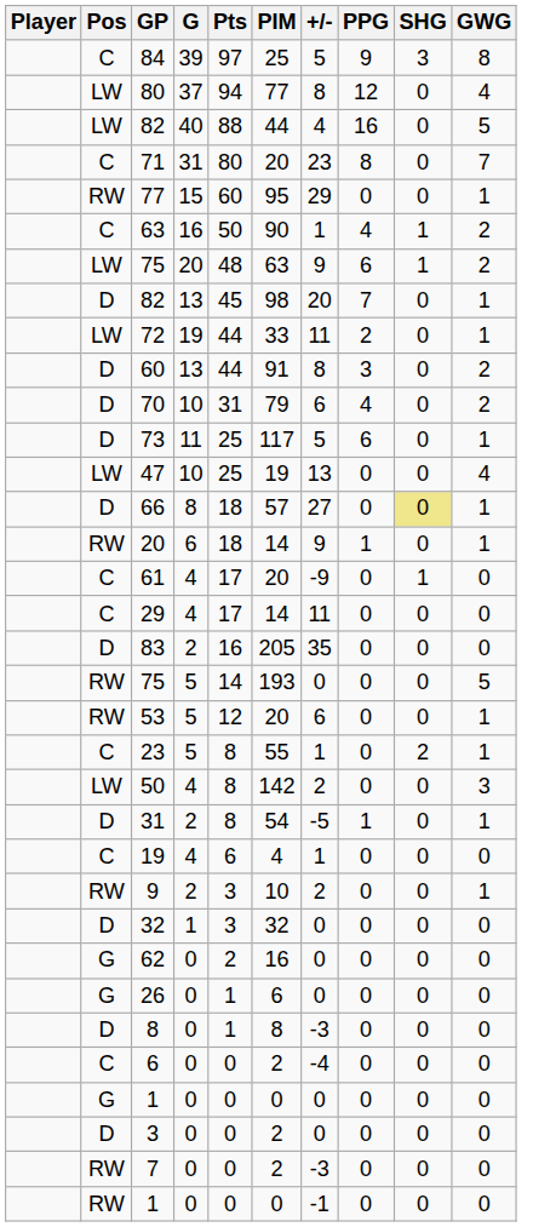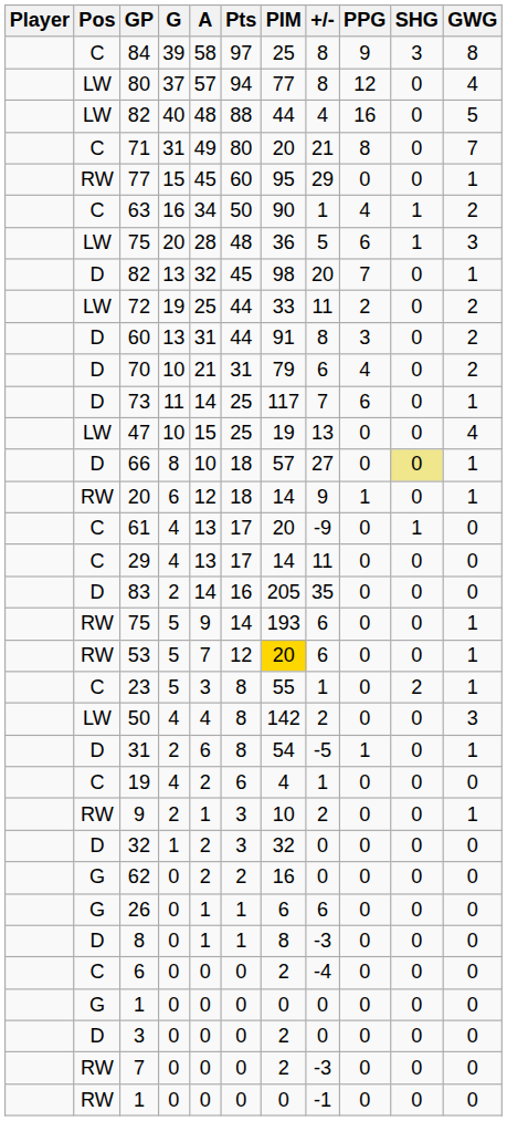+ column: A | 58 | 57 | 48 | 49 | 45 | 34 | 28 | 32 | 25 | 31 | 21 | 14 | 15 | 10 | 12 | 13 | 13 | 14 | 9 | 7 | 3 | 4 | 6 | 2 | 1 | 2 | 2 | 1 | 1 | 0 | 0 | 0 | 0 | 0
84 | +/-: 5 -> 8
71 | +/-: 23 -> 21
LW / 75 | PIM: 63 -> 36
LW / 75 | +/-: 9 -> 5
LW / 75 | GWG: 2 -> 3
72 | GWG: 1 -> 2
73 | +/-: 5 -> 7
RW / 75 | +/-: 0 -> 6
RW / 75 | GWG: 5 -> 1
53 | PIM: no background -> gold background
26 | +/-: 0 -> 6
